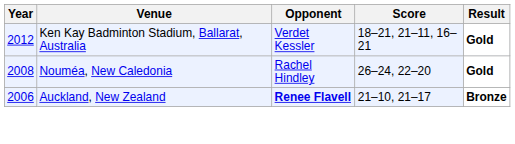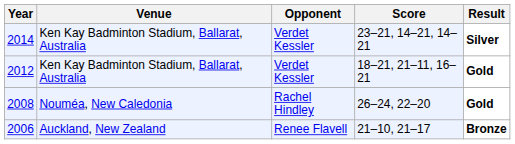+ row: 2014 | Ken Kay Badminton Stadium, Ballarat, Australia | Verdet Kessler | 23–21, 14–21, 14–21 | Silver
2006 | Opponent: bold -> normal
